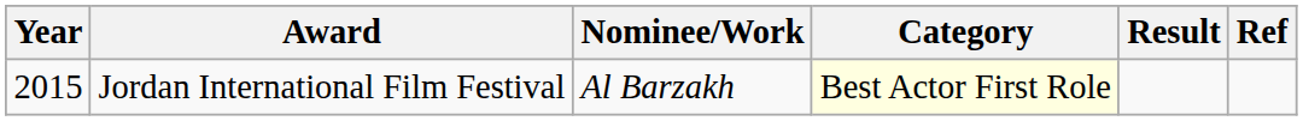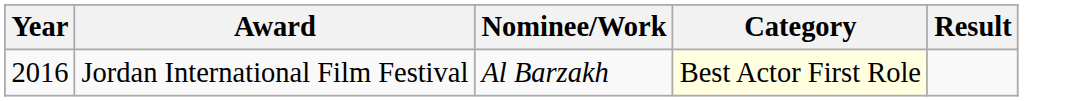- column: Ref
Jordan International Film Festival | Year: 2015 -> 2016
